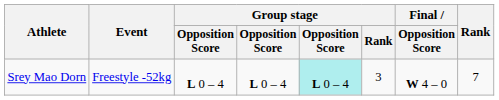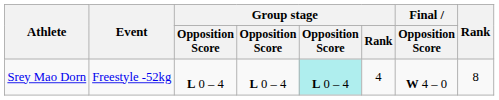Srey Mao Dorn | Group stage / Rank: 3 -> 4
Srey Mao Dorn | Rank: 7 -> 8
